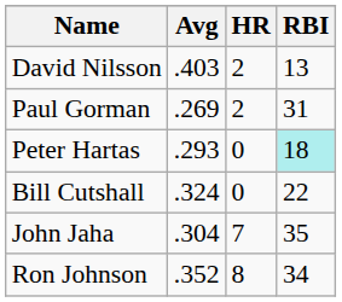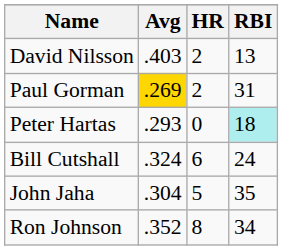Paul Gorman | Avg: no background -> gold background
Bill Cutshall | HR: 0 -> 6
Bill Cutshall | RBI: 22 -> 24
John Jaha | HR: 7 -> 5
